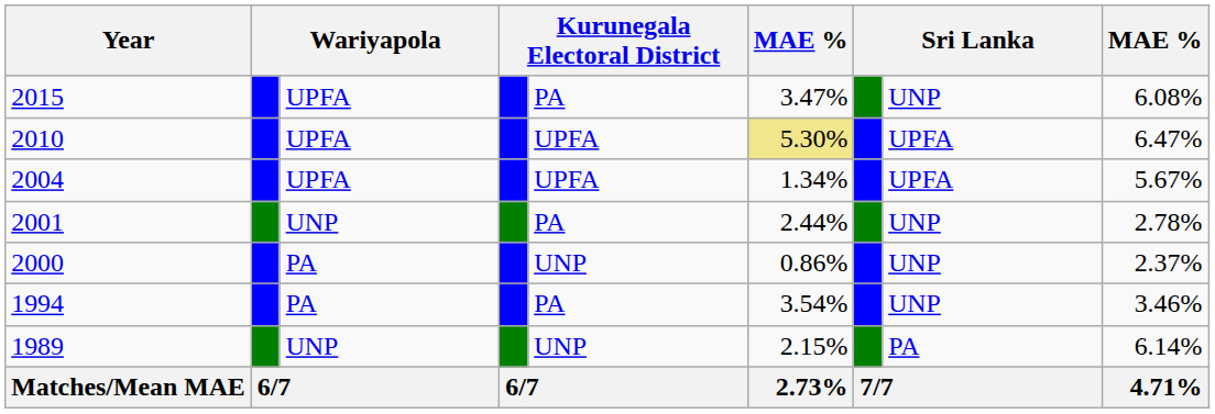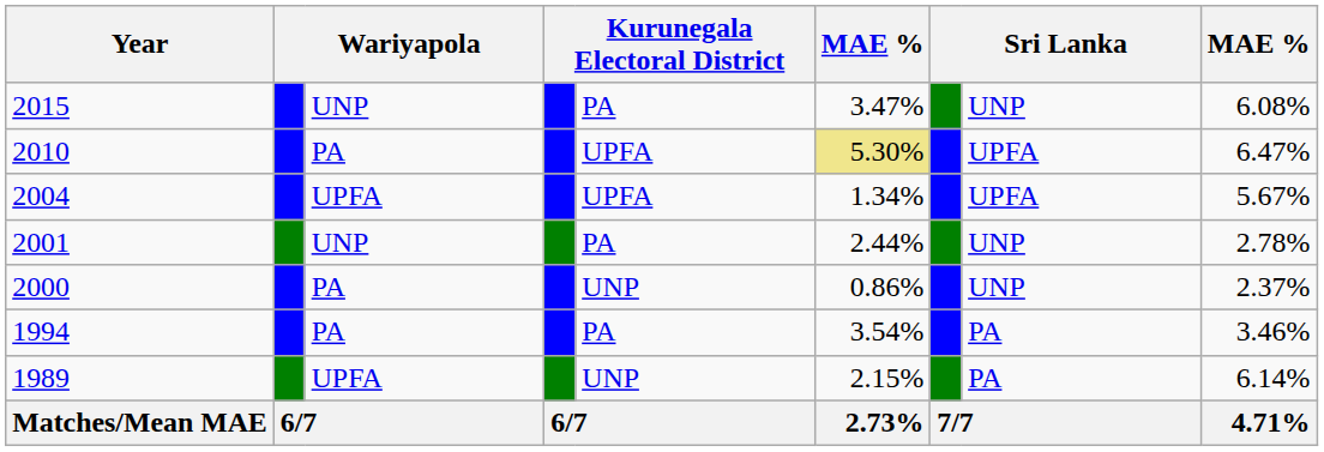2015 | column 3: UPFA -> UNP
2010 | column 3: UPFA -> PA
1994 | column 8: UNP -> PA
1989 | column 3: UNP -> UPFA
